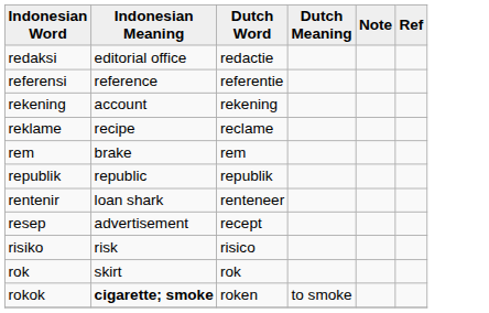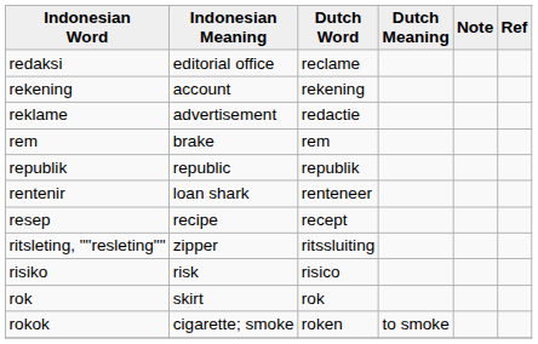redaksi | Dutch Word: redactie -> reclame
- row: referensi | reference | referentie
reklame | Indonesian Meaning: recipe -> advertisement
reklame | Dutch Word: reclame -> redactie
resep | Indonesian Meaning: advertisement -> recipe
+ row: ritsleting, ""resleting"" | zipper | ritssluiting
rokok | Indonesian Meaning: bold -> normal
